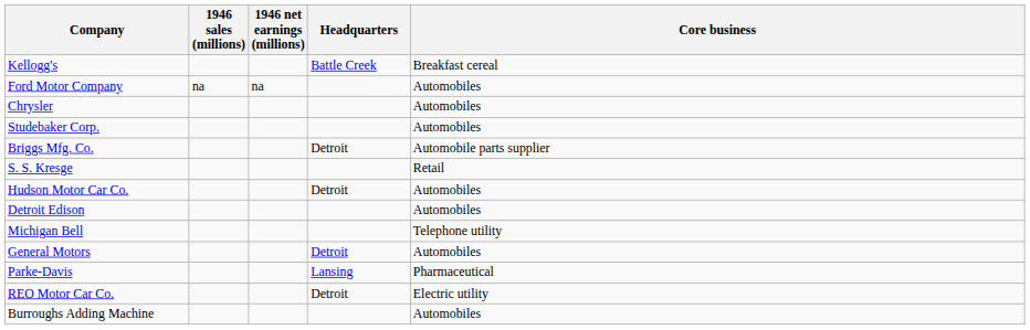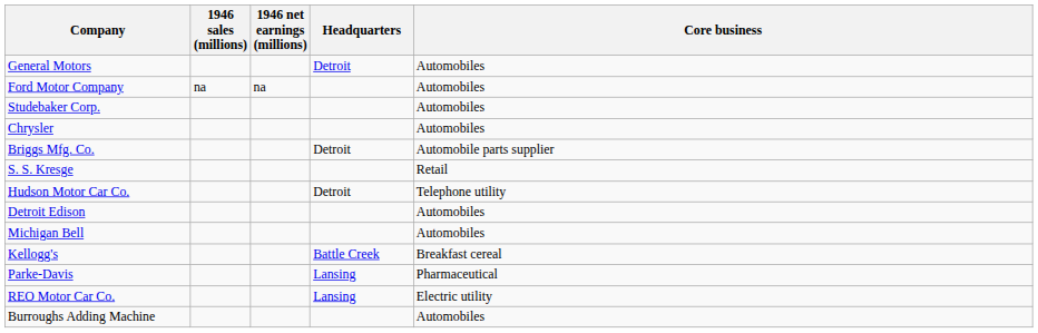rows swapped: General Motors <-> Kellogg's
rows swapped: Chrysler <-> Studebaker Corp.
Hudson Motor Car Co. | Core business: Automobiles -> Telephone utility
Michigan Bell | Core business: Telephone utility -> Automobiles
REO Motor Car Co. | Headquarters: Detroit -> Lansing
